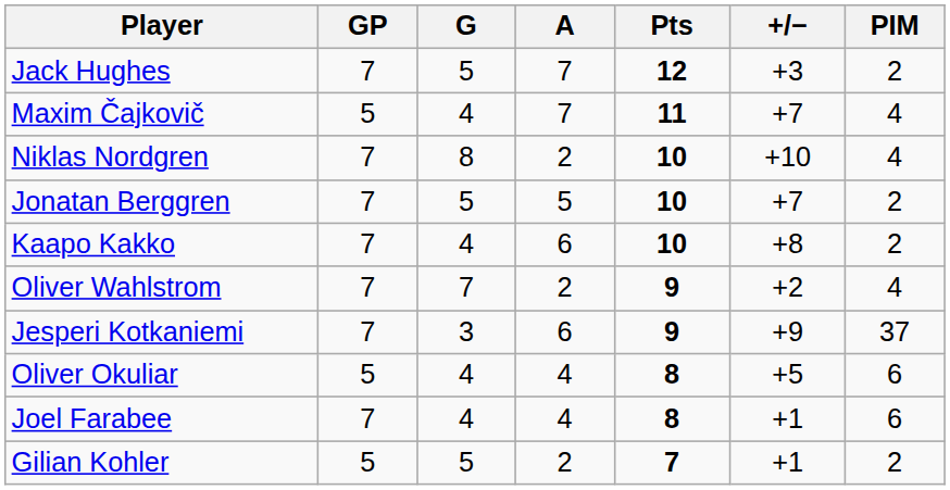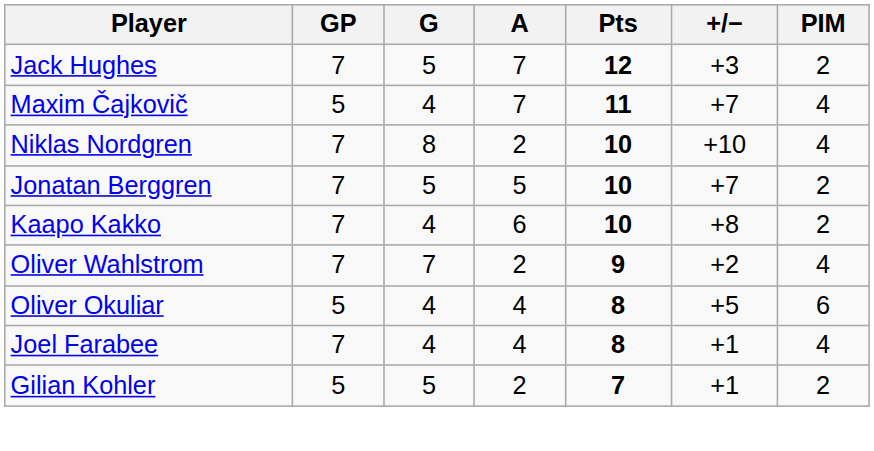- row: Jesperi Kotkaniemi | 7 | 3 | 6 | 9 | +9 | 37
Joel Farabee | PIM: 6 -> 4
